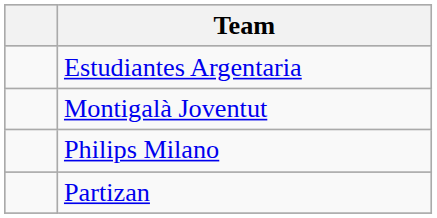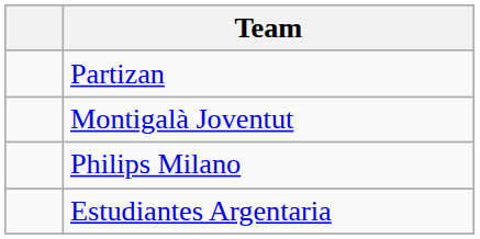rows swapped: Partizan <-> Estudiantes Argentaria
